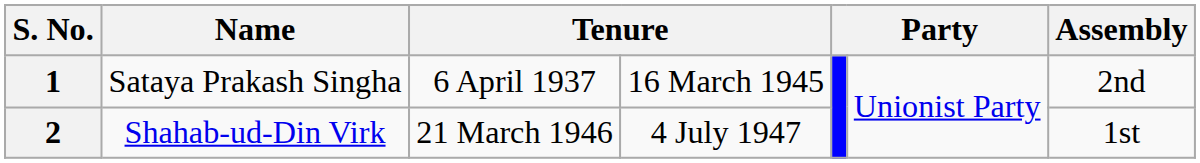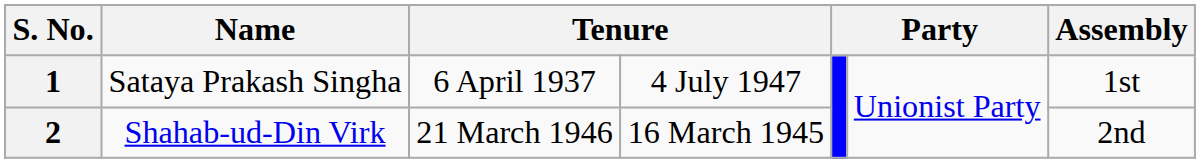1 | column 4: 16 March 1945 -> 4 July 1947
1 | Assembly: 2nd -> 1st
2 | column 4: 4 July 1947 -> 16 March 1945
2 | Assembly: 1st -> 2nd
